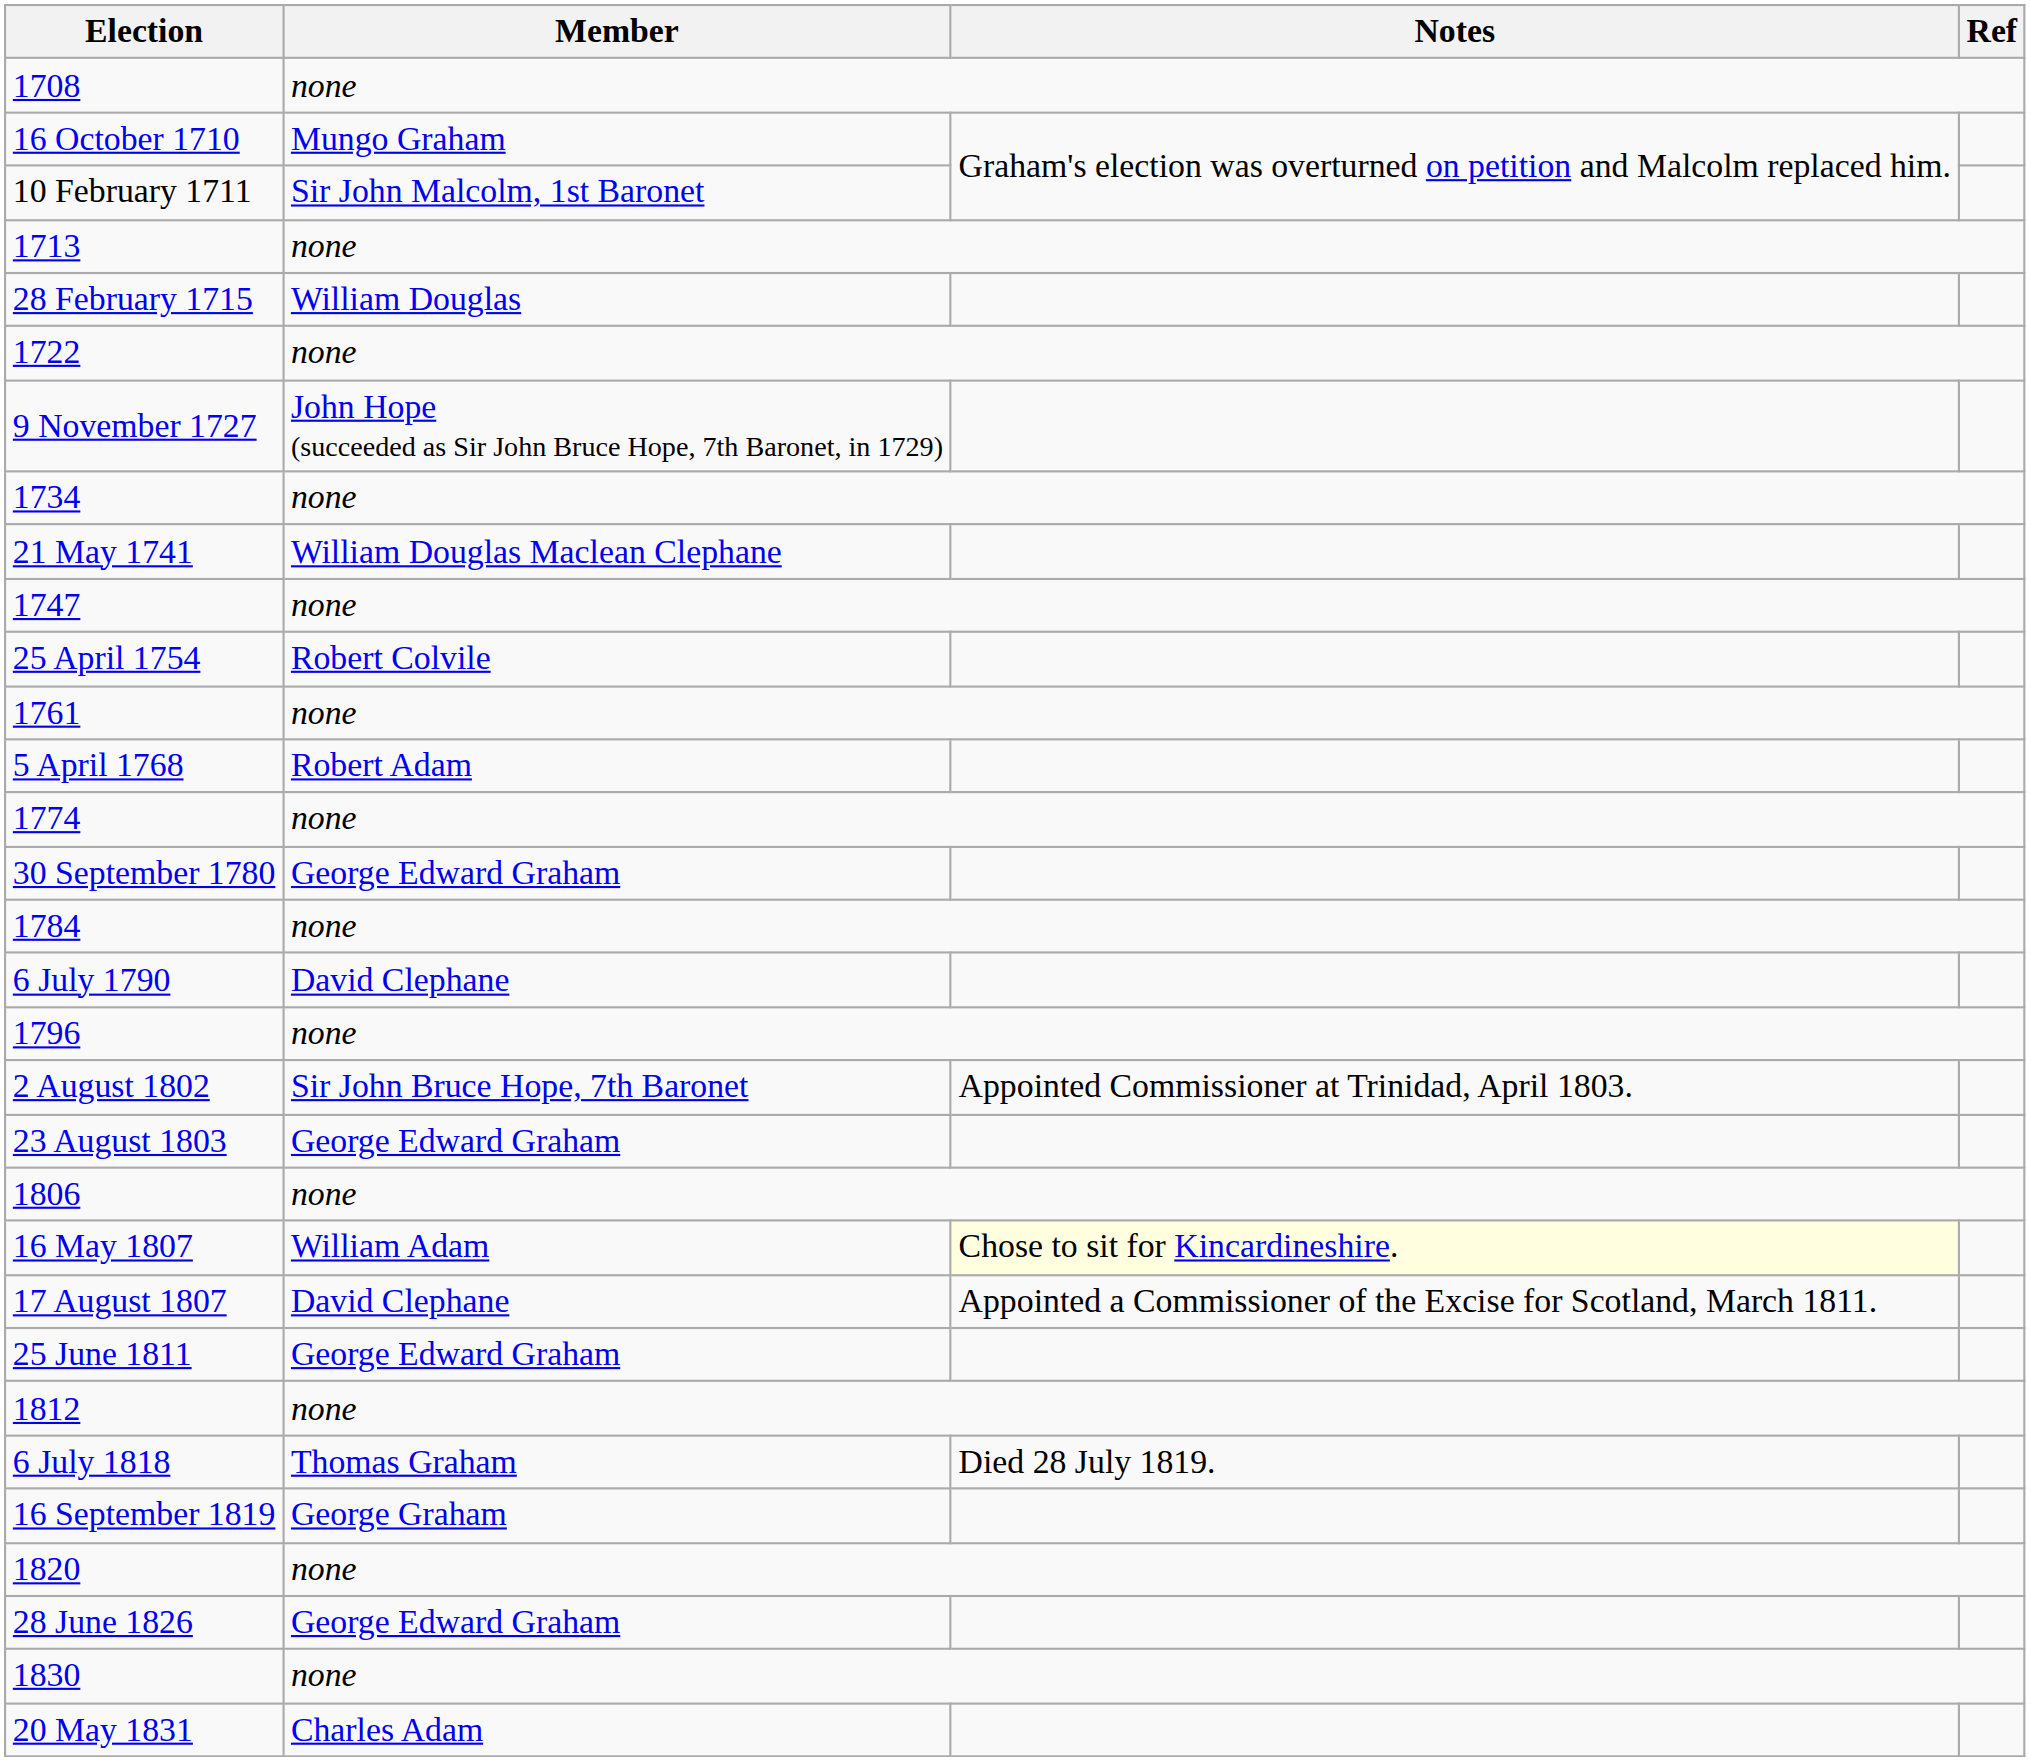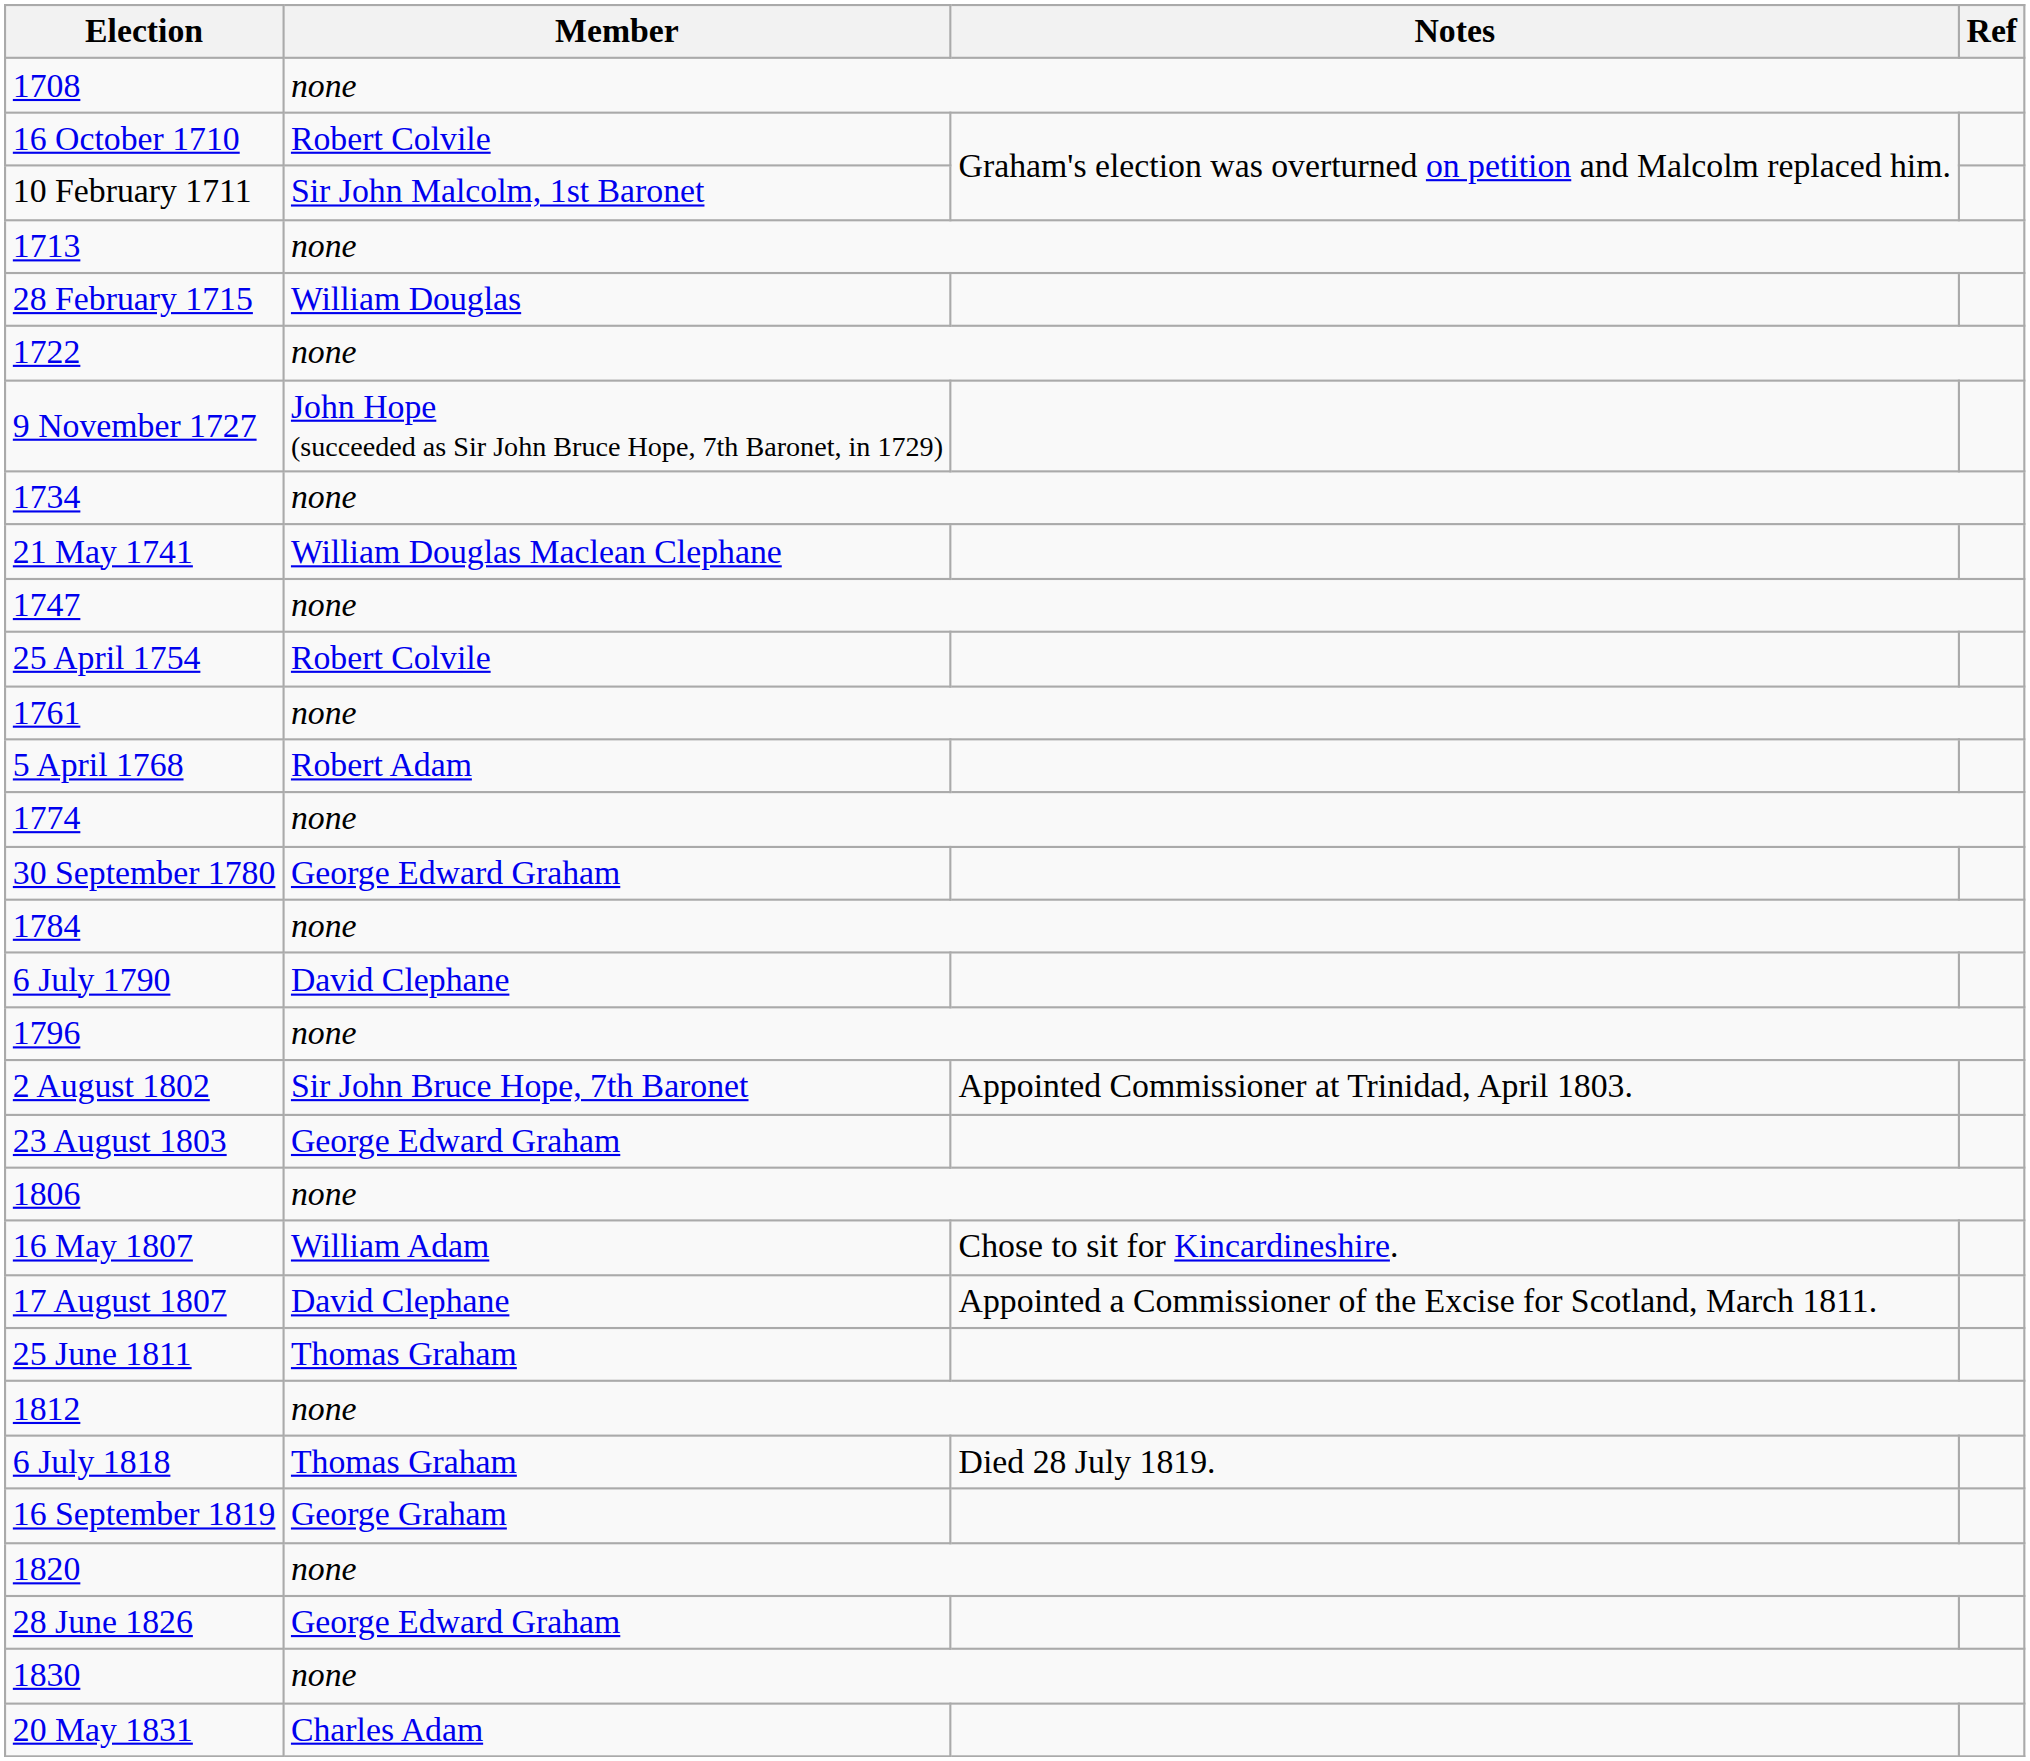16 October 1710 | Member: Mungo Graham -> Robert Colvile
16 May 1807 | Notes: lightyellow background -> no background
25 June 1811 | Member: George Edward Graham -> Thomas Graham
